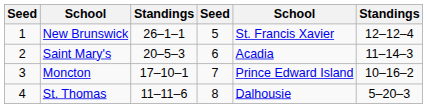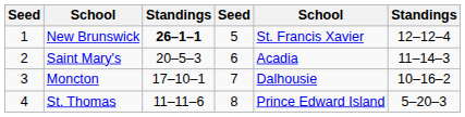New Brunswick | column 3: normal -> bold
Moncton | column 5: Prince Edward Island -> Dalhousie
St. Thomas | column 5: Dalhousie -> Prince Edward Island
